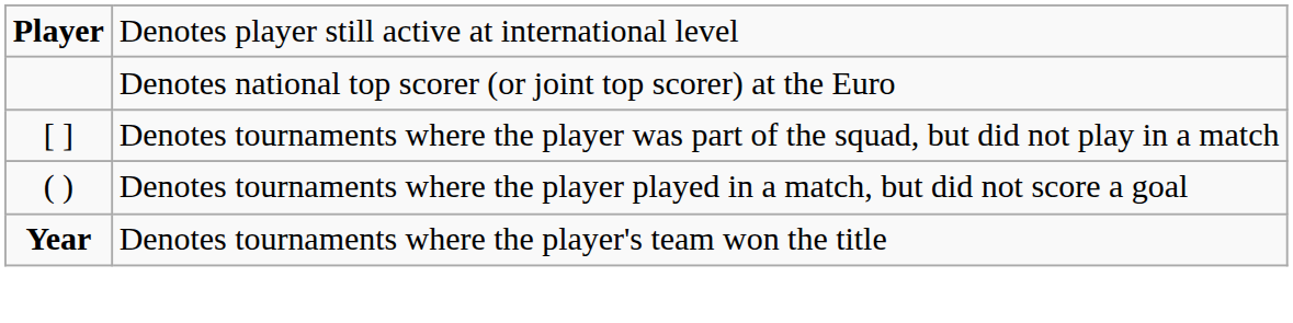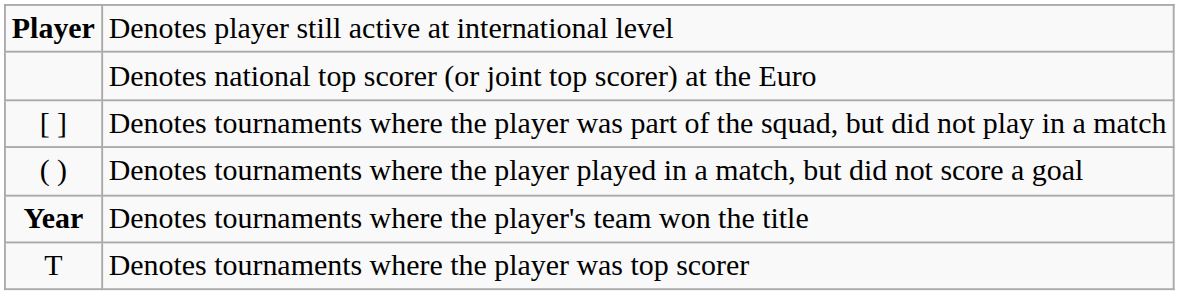+ row: T | Denotes tournaments where the player was top scorer
